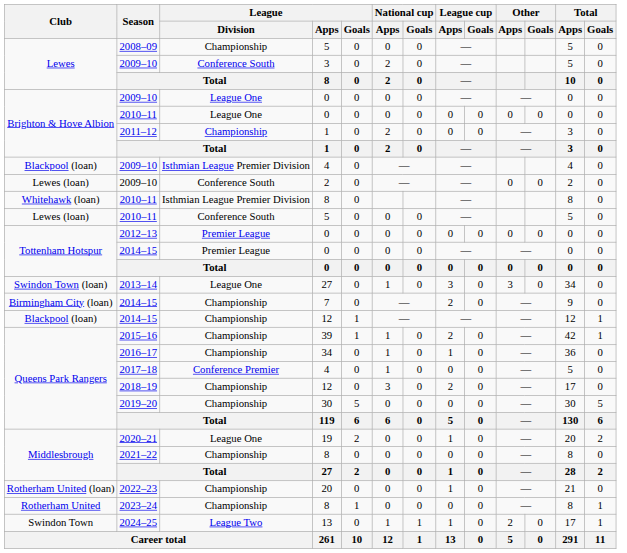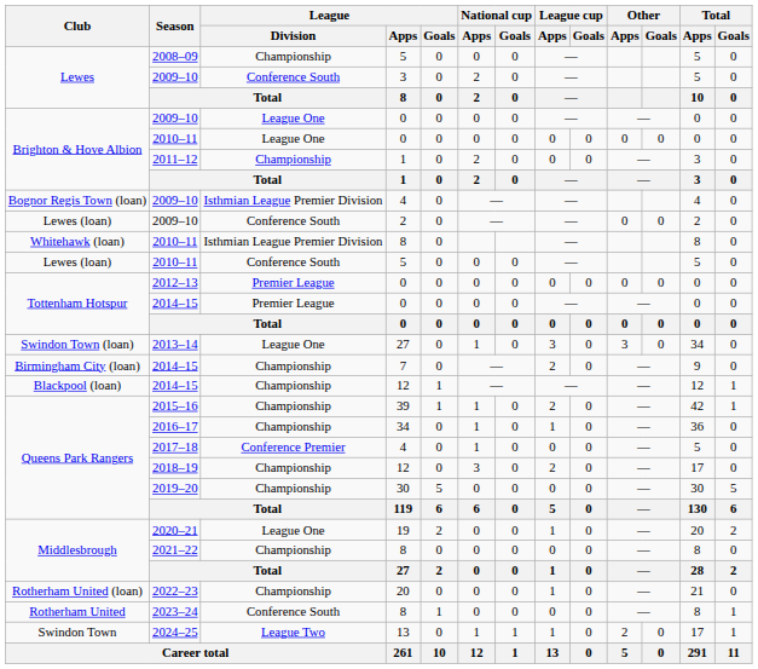2009–10 / 4 | Club: Blackpool (loan) -> Bognor Regis Town (loan)
2023–24 | League / Division: Championship -> Conference South
